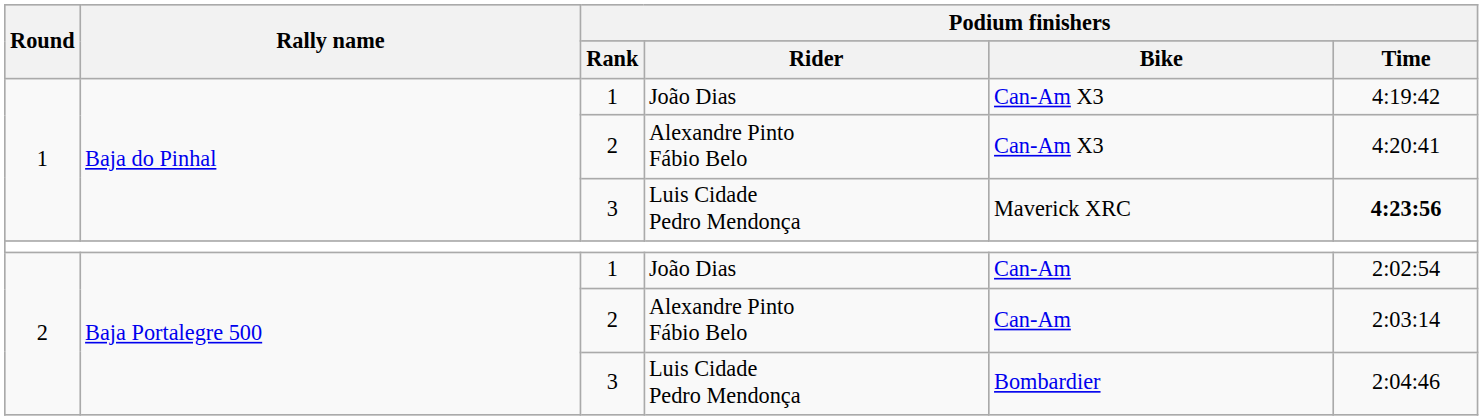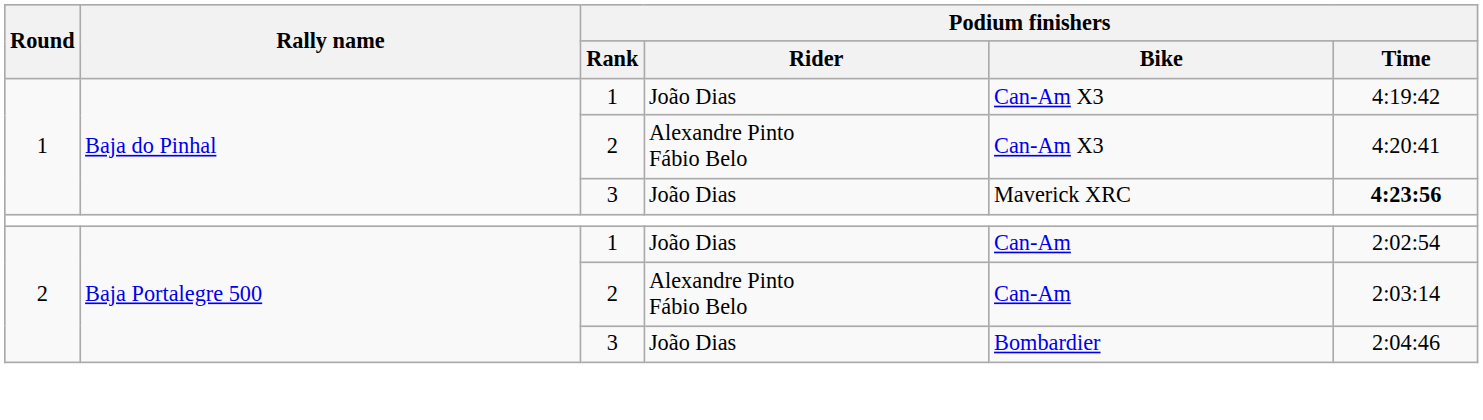1 / 3 | Podium finishers / Rider: Luis Cidade Pedro Mendonça -> João Dias
2 / 3 | Podium finishers / Rider: Luis Cidade Pedro Mendonça -> João Dias
